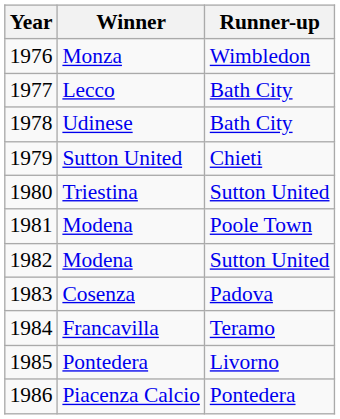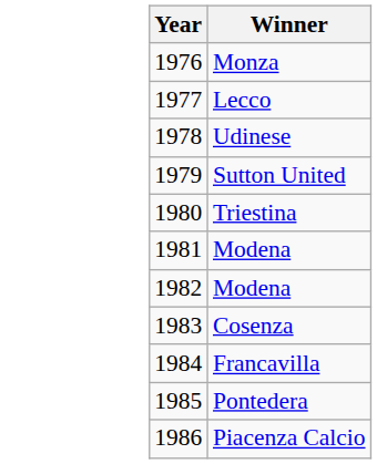- column: Runner-up | Wimbledon | Bath City | Bath City | Chieti | Sutton United | Poole Town | Sutton United | Padova | Teramo | Livorno | Pontedera
